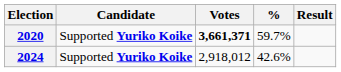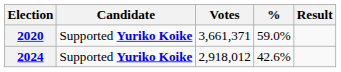2020 | Votes: bold -> normal
2020 | %: 59.7% -> 59.0%
